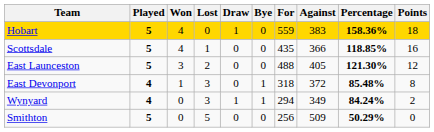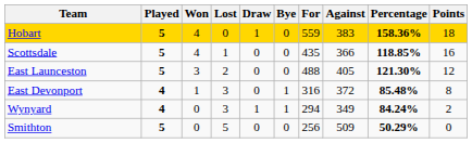East Devonport | For: 318 -> 316
